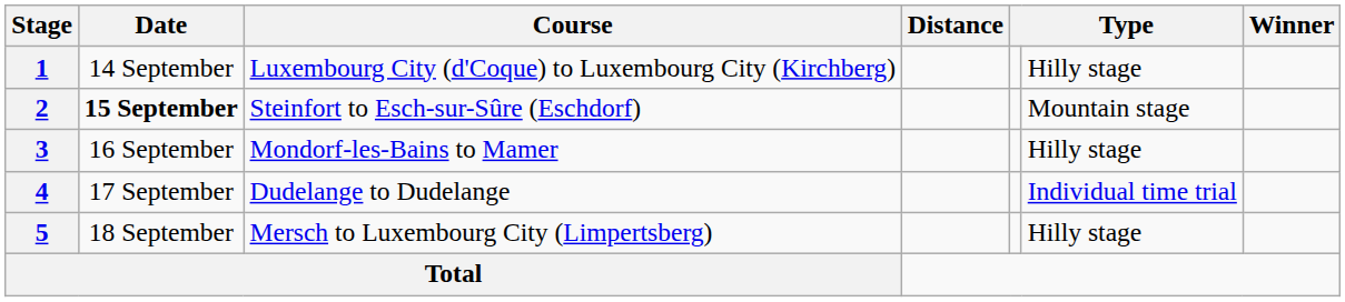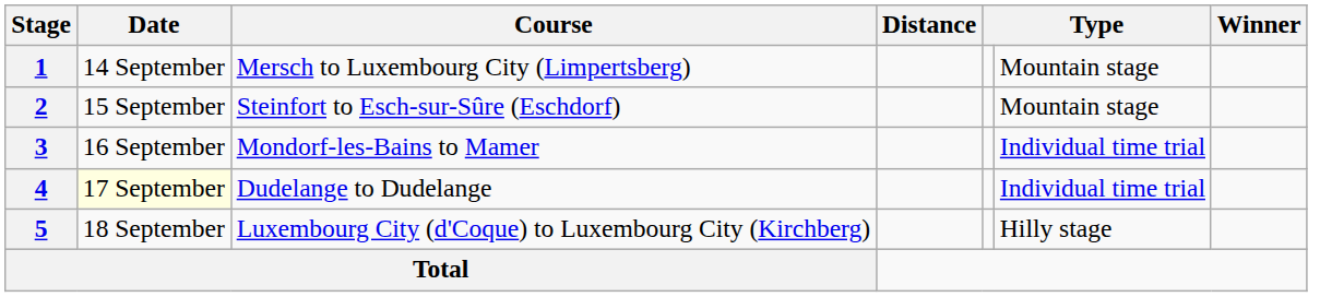1 | Course: Luxembourg City (d'Coque) to Luxembourg City (Kirchberg) -> Mersch to Luxembourg City (Limpertsberg)
1 | column 6: Hilly stage -> Mountain stage
2 | Date: bold -> normal
3 | column 6: Hilly stage -> Individual time trial
4 | Date: no background -> lightyellow background
5 | Course: Mersch to Luxembourg City (Limpertsberg) -> Luxembourg City (d'Coque) to Luxembourg City (Kirchberg)
